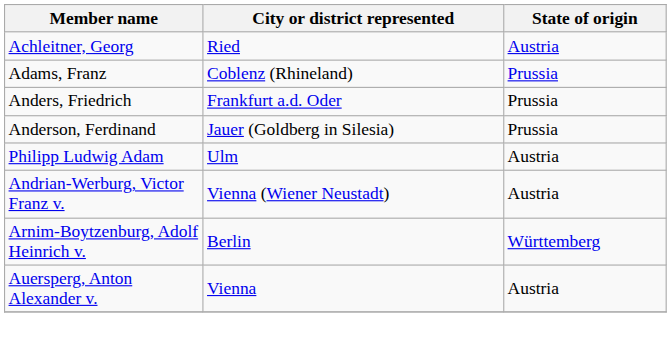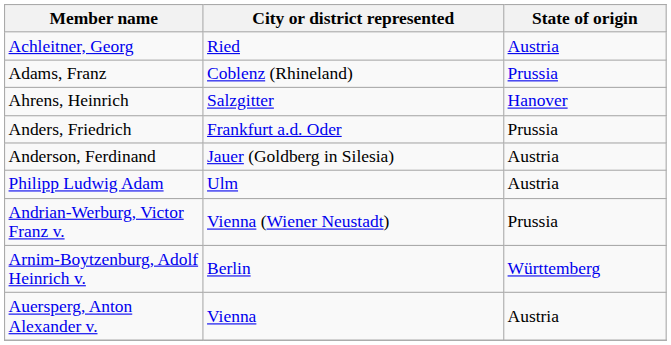+ row: Ahrens, Heinrich | Salzgitter | Hanover
Anderson, Ferdinand | State of origin: Prussia -> Austria
Andrian-Werburg, Victor Franz v. | State of origin: Austria -> Prussia
